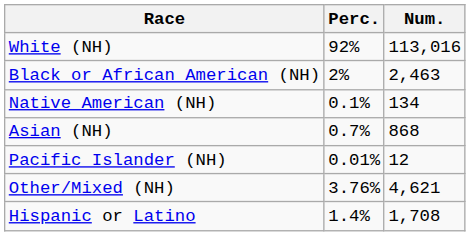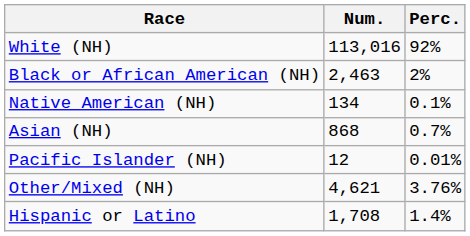columns swapped: Num. <-> Perc.
